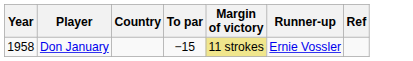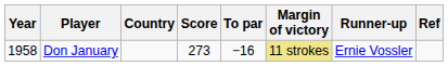+ column: Score | 273
Don January | To par: −15 -> −16
